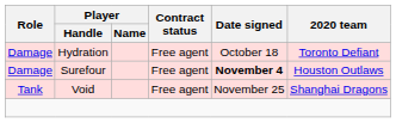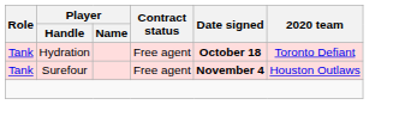Hydration | Role: Damage -> Tank
Hydration | Date signed: normal -> bold
Surefour | Role: Damage -> Tank
- row: Tank | Void | Free agent | November 25 | Shanghai Dragons
